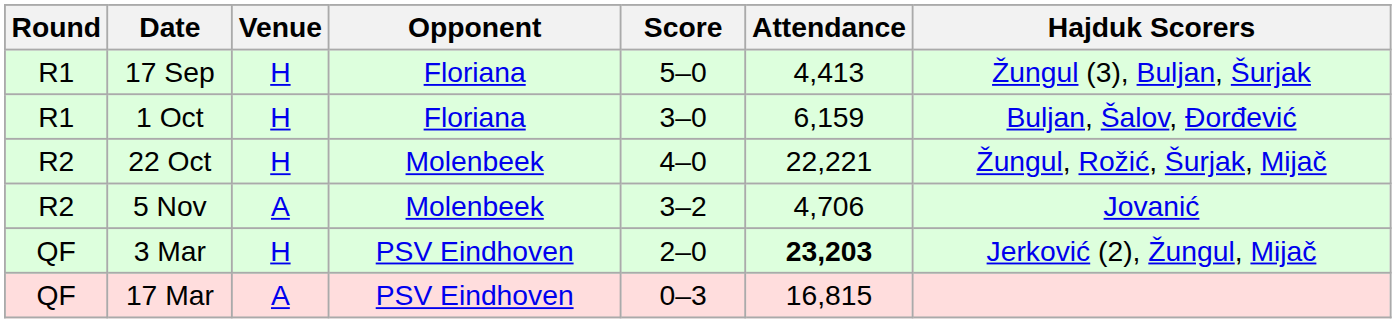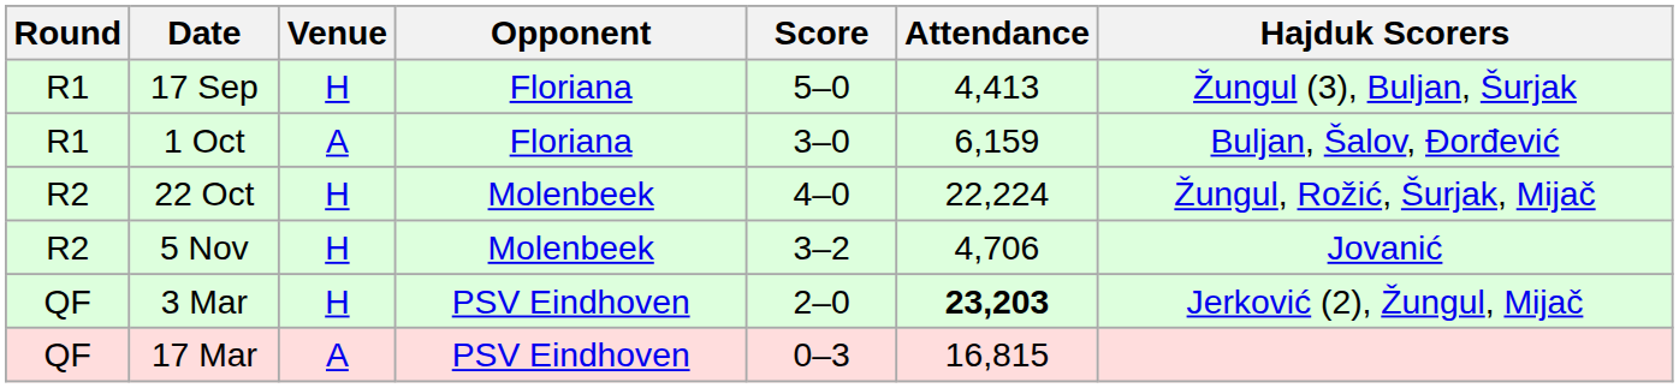1 Oct | Venue: H -> A
22 Oct | Attendance: 22,221 -> 22,224
5 Nov | Venue: A -> H
